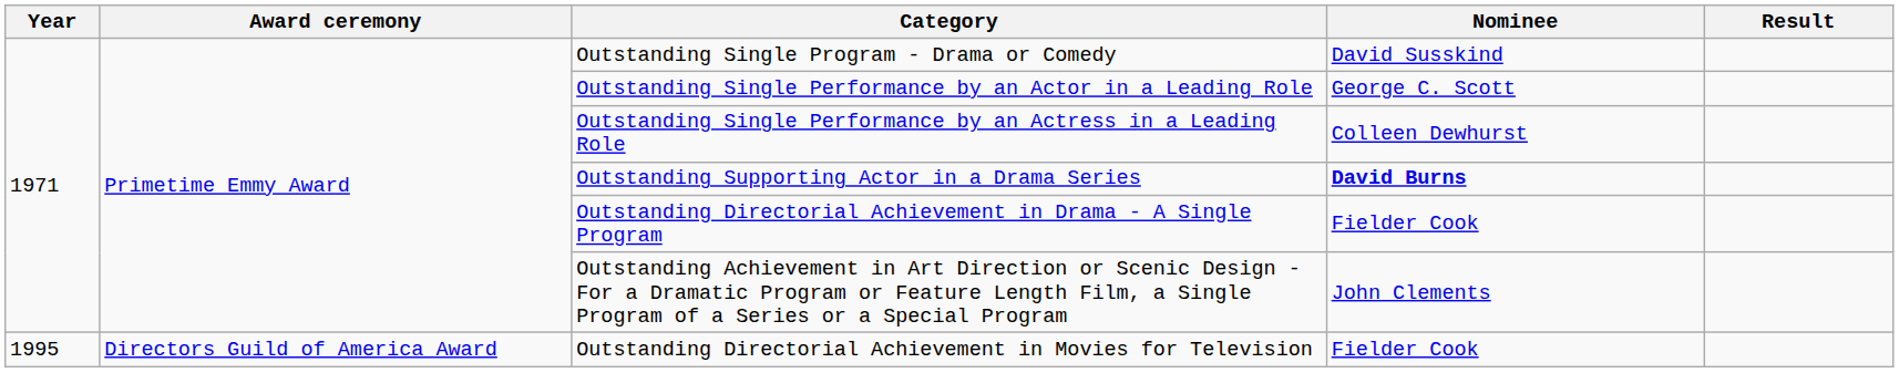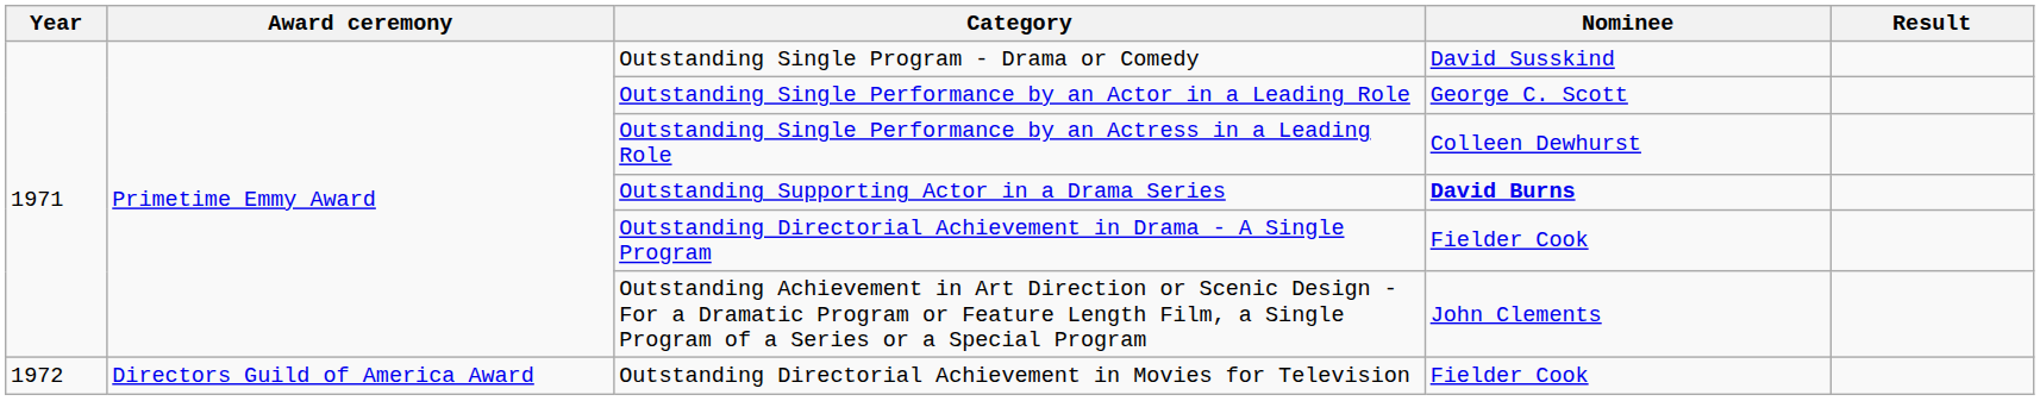Outstanding Directorial Achievement in Movies for Television | Year: 1995 -> 1972
